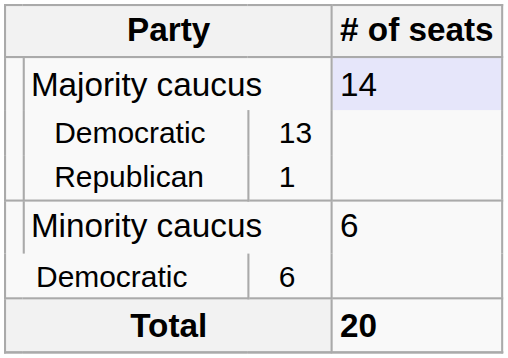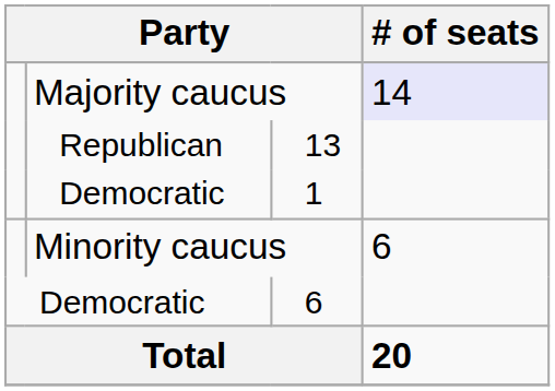13 | column 2: Democratic -> Republican
1 | column 2: Republican -> Democratic
